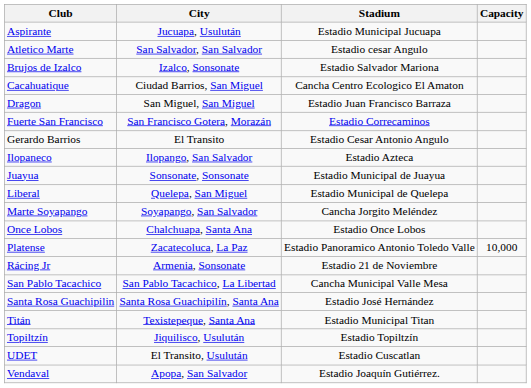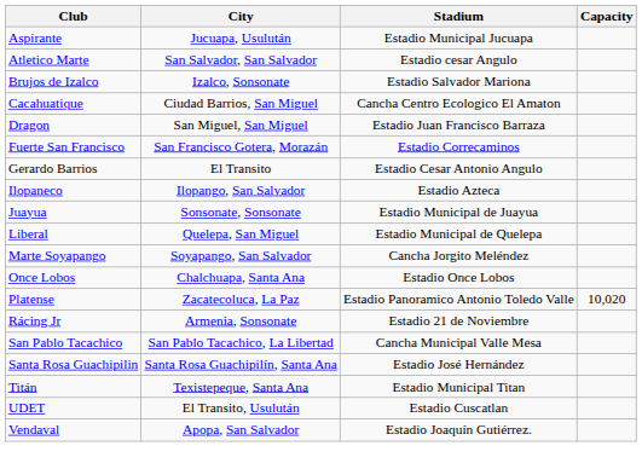Platense | Capacity: 10,000 -> 10,020
- row: Topiltzín | Jiquilisco, Usulután | Estadio Topiltzín
